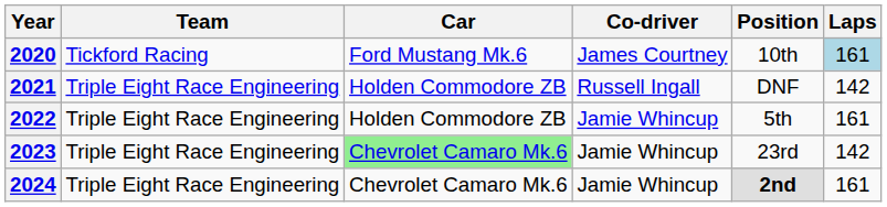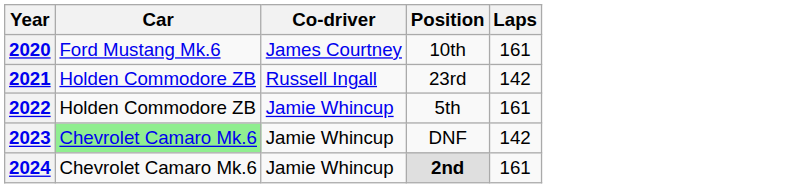- column: Team | Tickford Racing | Triple Eight Race Engineering | Triple Eight Race Engineering | Triple Eight Race Engineering | Triple Eight Race Engineering
2020 | Laps: lightblue background -> no background
2021 | Position: DNF -> 23rd
2023 | Position: 23rd -> DNF
